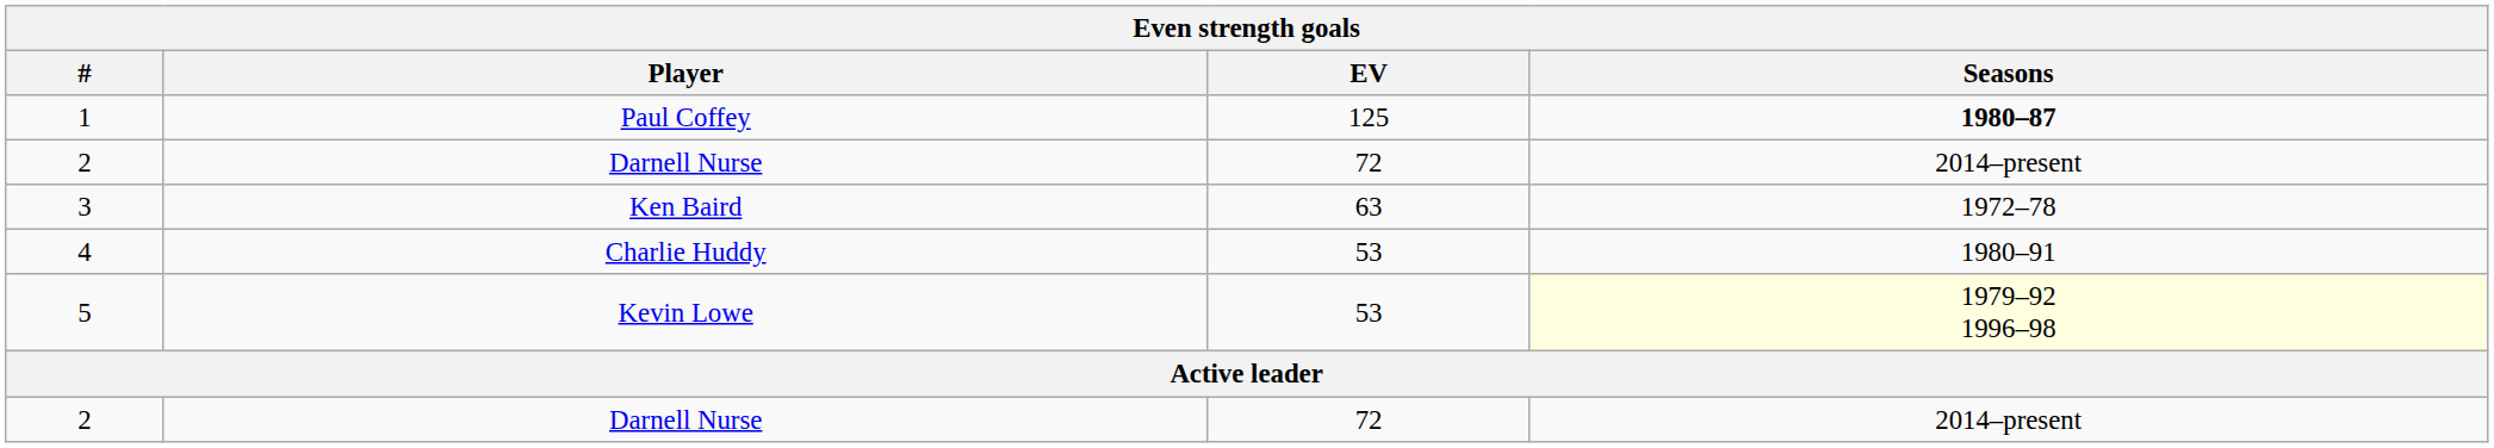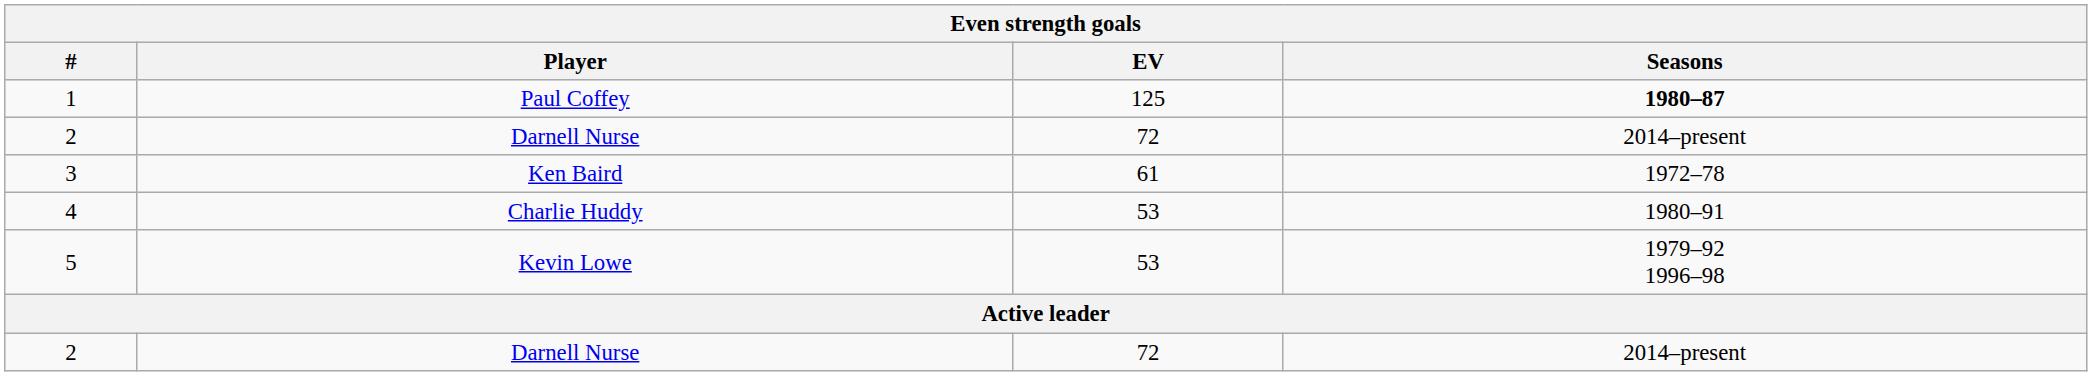3 | EV: 63 -> 61
5 | Seasons: lightyellow background -> no background
